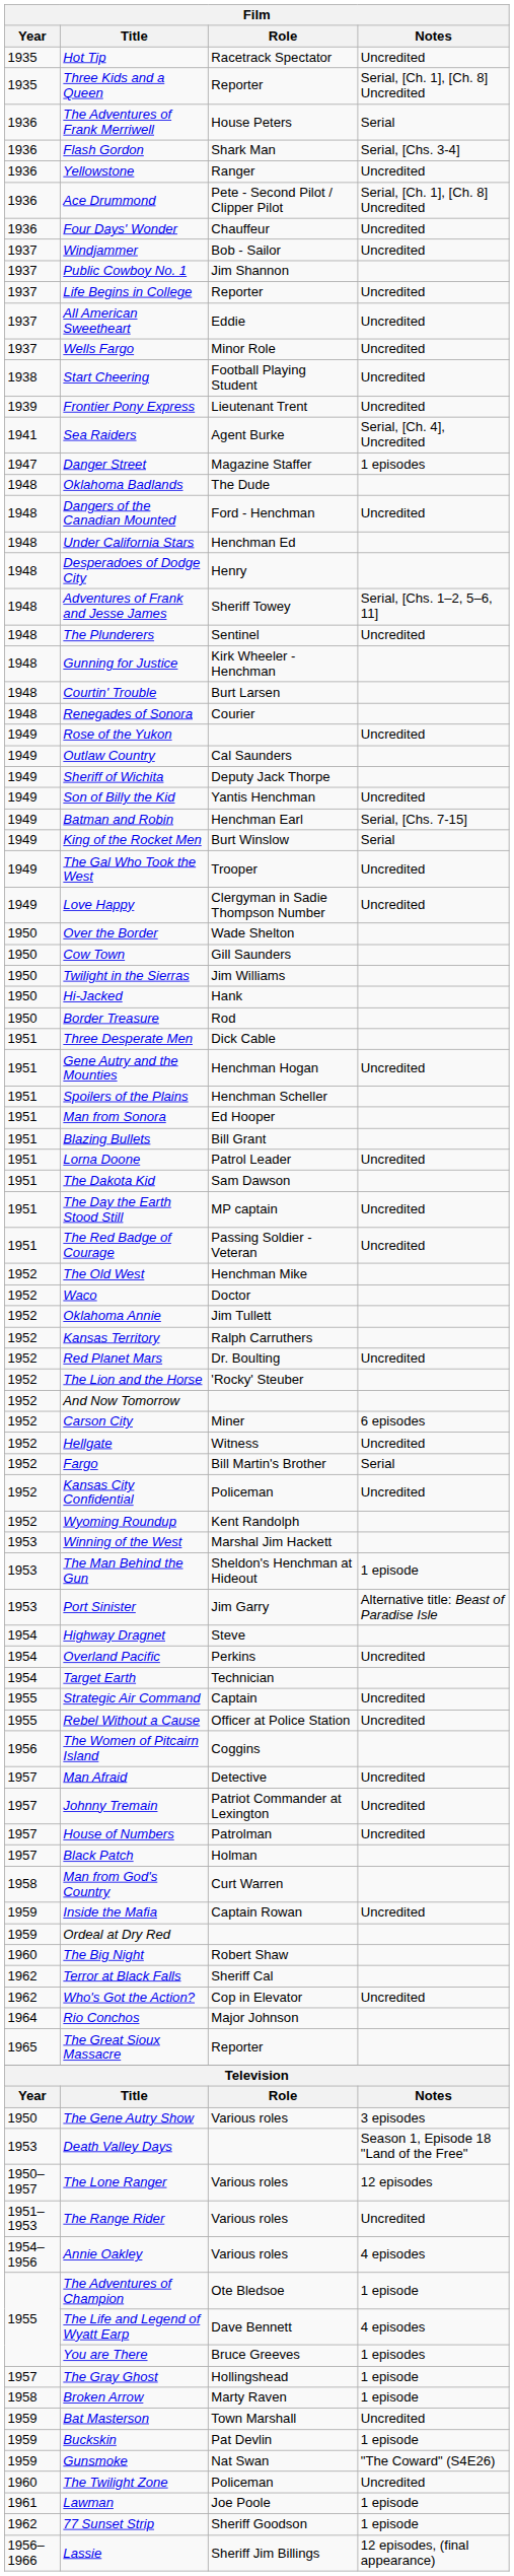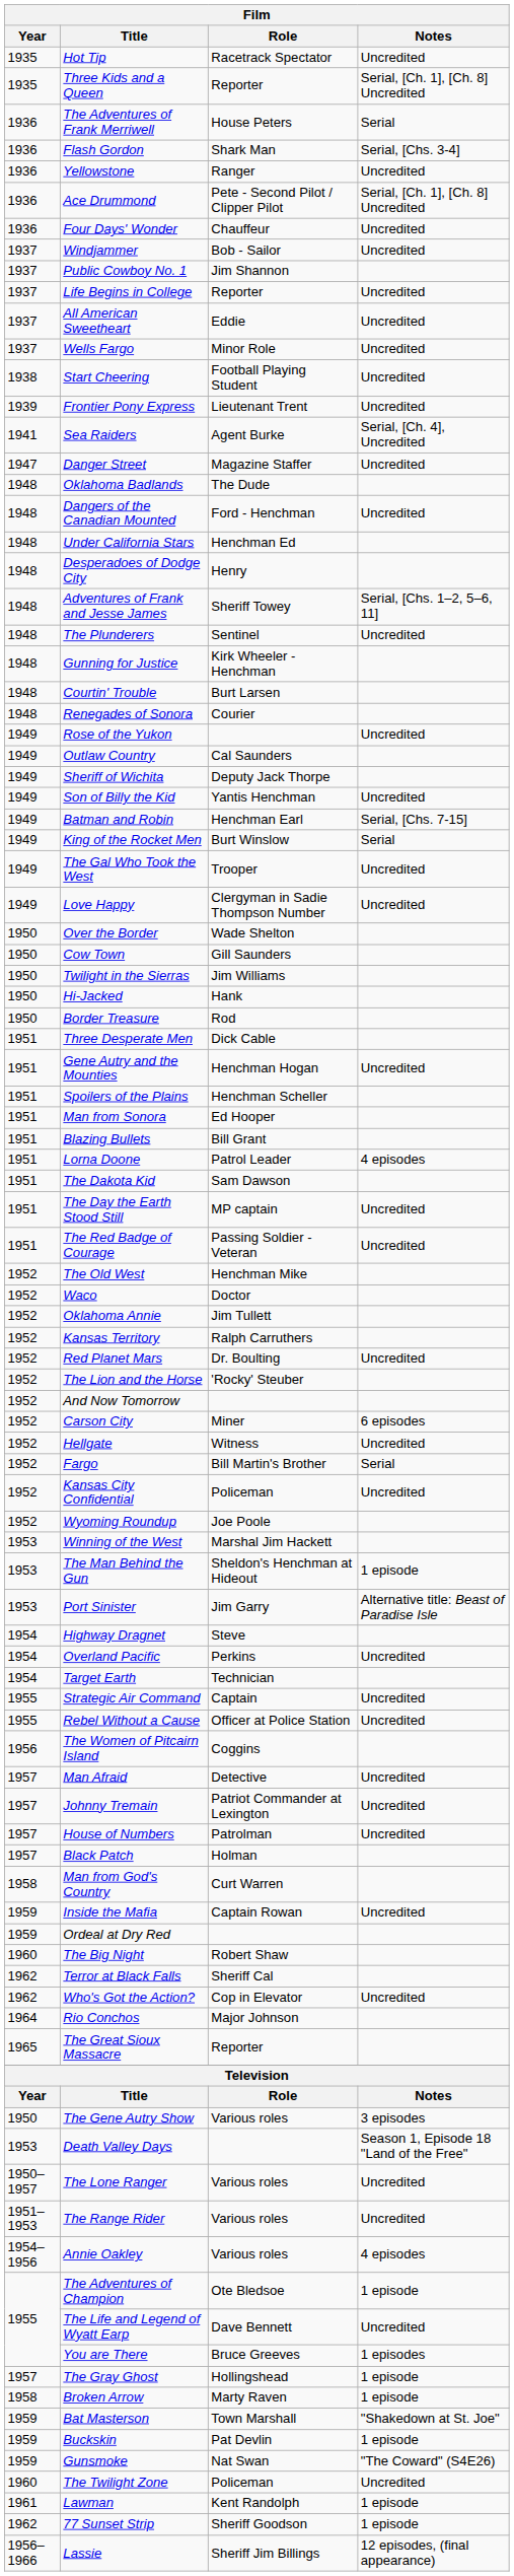Danger Street | Notes: 1 episodes -> Uncredited
Lorna Doone | Notes: Uncredited -> 4 episodes
Wyoming Roundup | Role: Kent Randolph -> Joe Poole
The Lone Ranger | Notes: 12 episodes -> Uncredited
The Life and Legend of Wyatt Earp | Notes: 4 episodes -> Uncredited
Bat Masterson | Notes: Uncredited -> "Shakedown at St. Joe"
Lawman | Role: Joe Poole -> Kent Randolph
